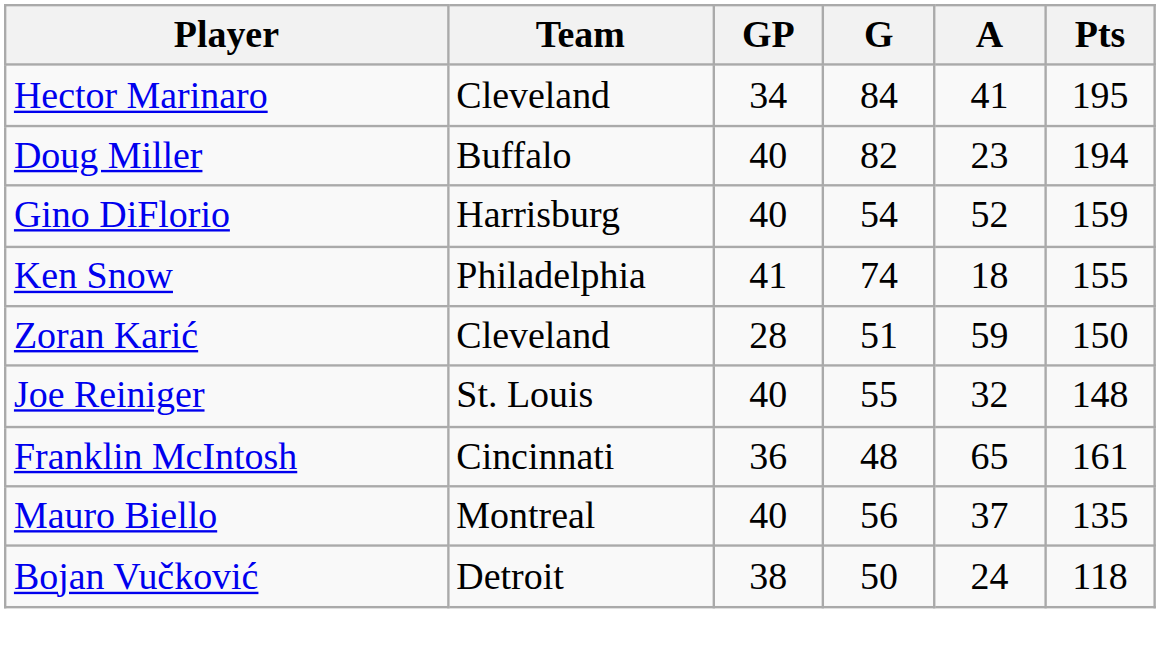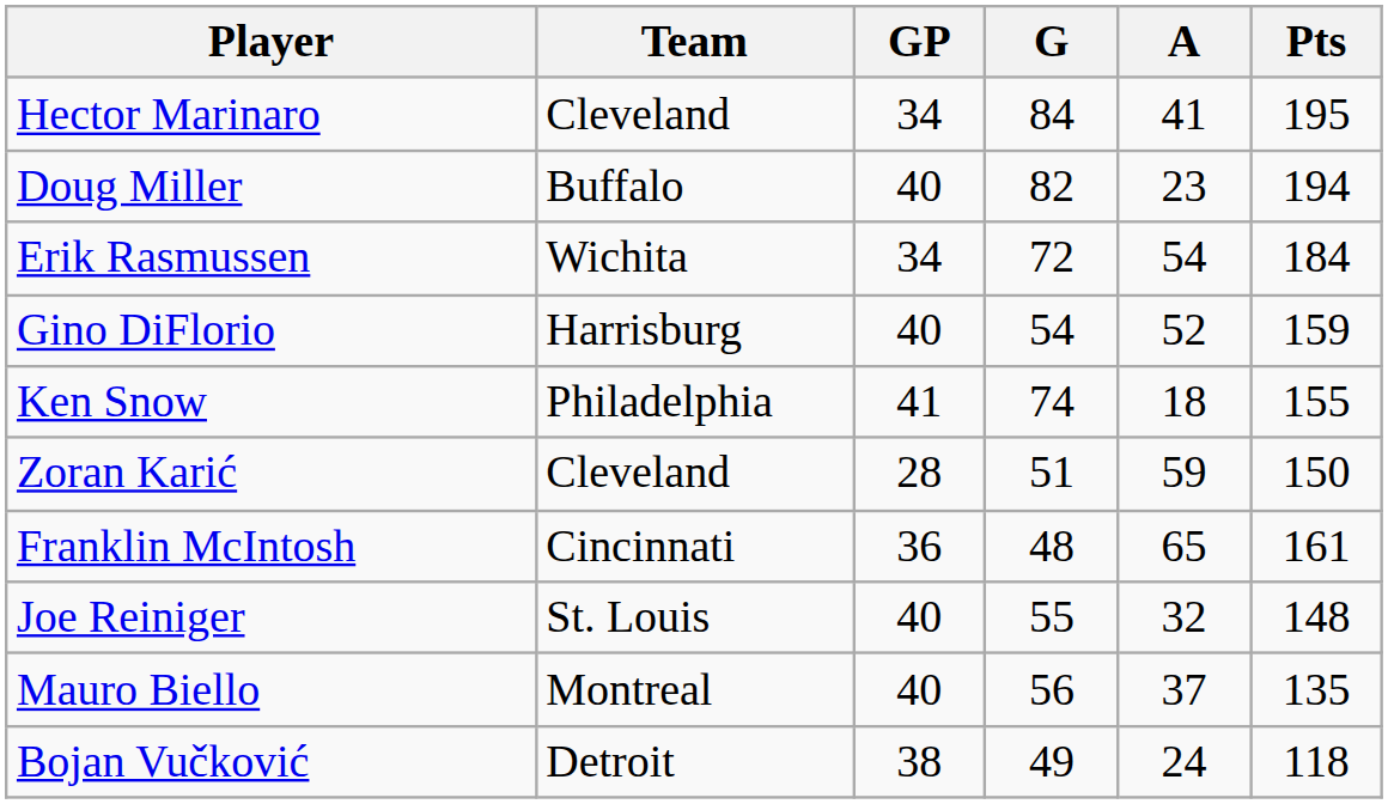+ row: Erik Rasmussen | Wichita | 34 | 72 | 54 | 184
rows swapped: Franklin McIntosh <-> Joe Reiniger
Bojan Vučković | G: 50 -> 49
